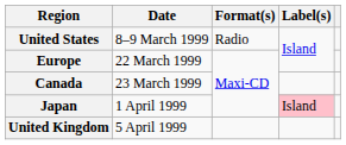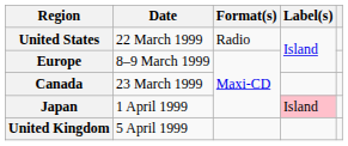United States | Date: 8–9 March 1999 -> 22 March 1999
Europe | Date: 22 March 1999 -> 8–9 March 1999
